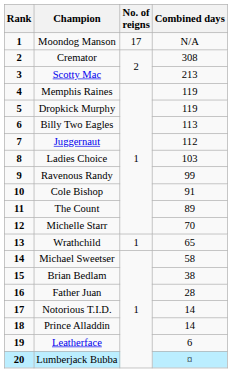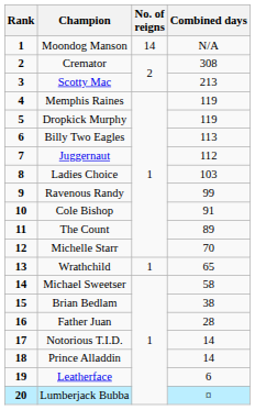Moondog Manson | No. of reigns: 17 -> 14
